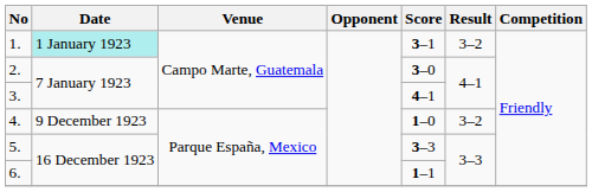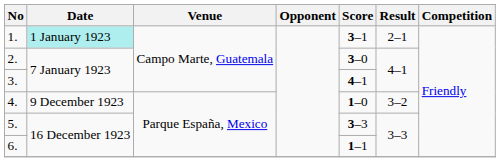1. | Result: 3–2 -> 2–1
